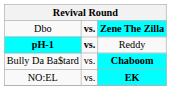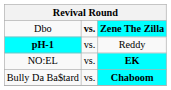pH-1 | column 2: bold -> normal
rows swapped: Bully Da Ba$tard <-> NO:EL
